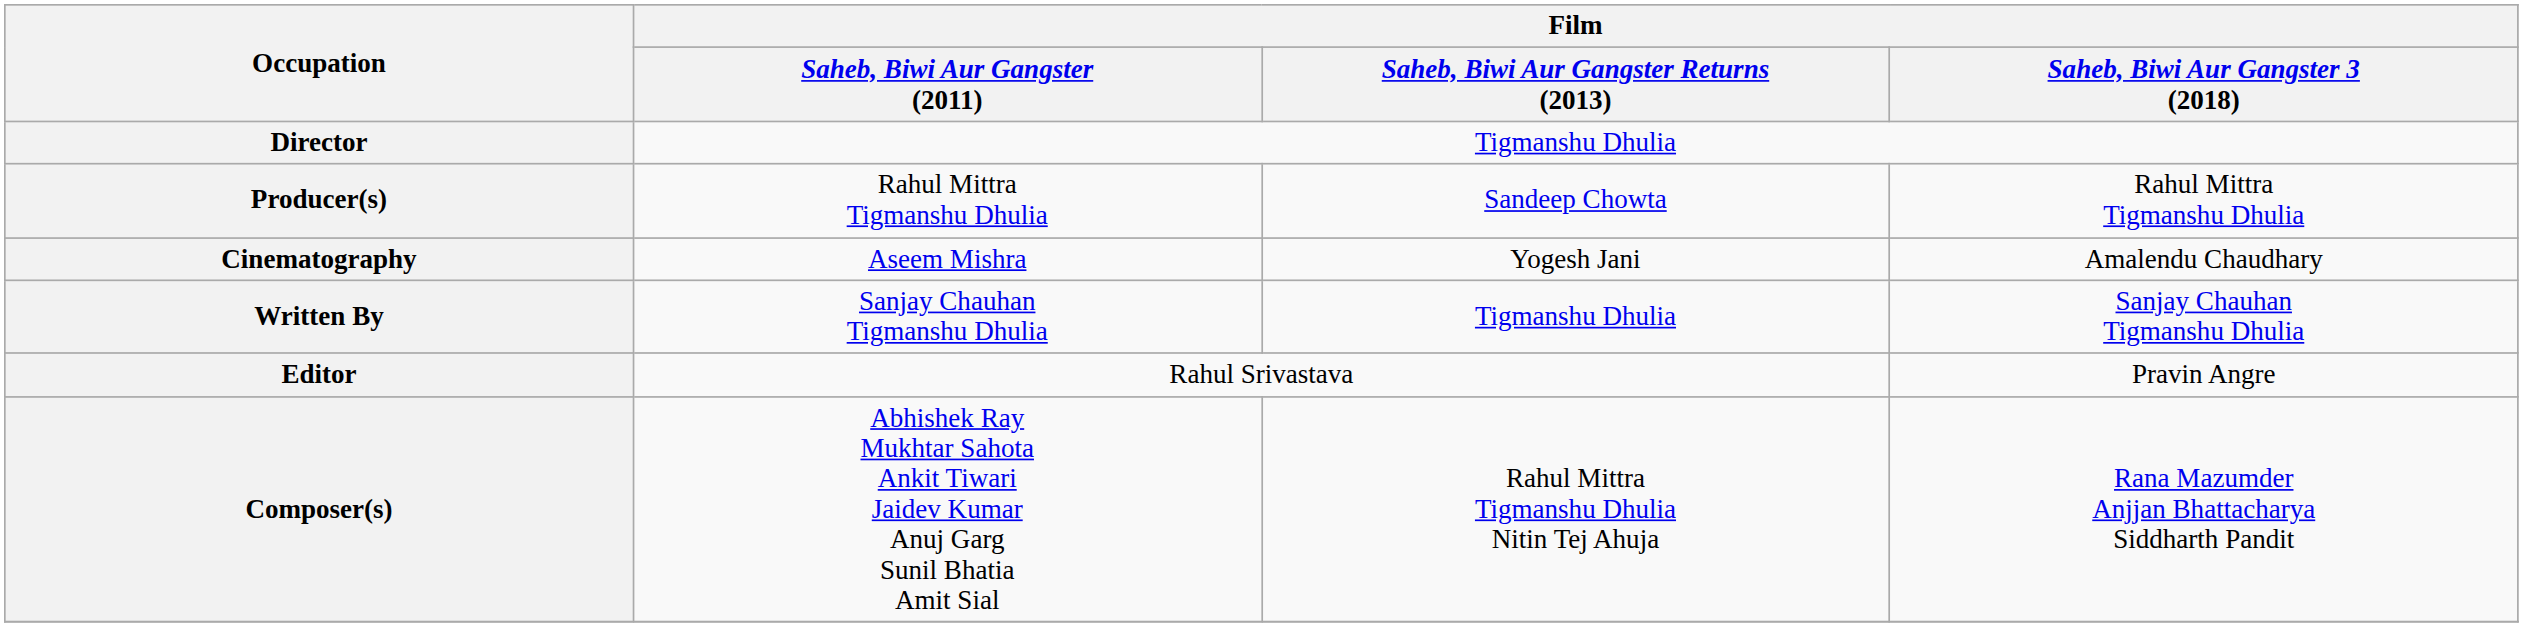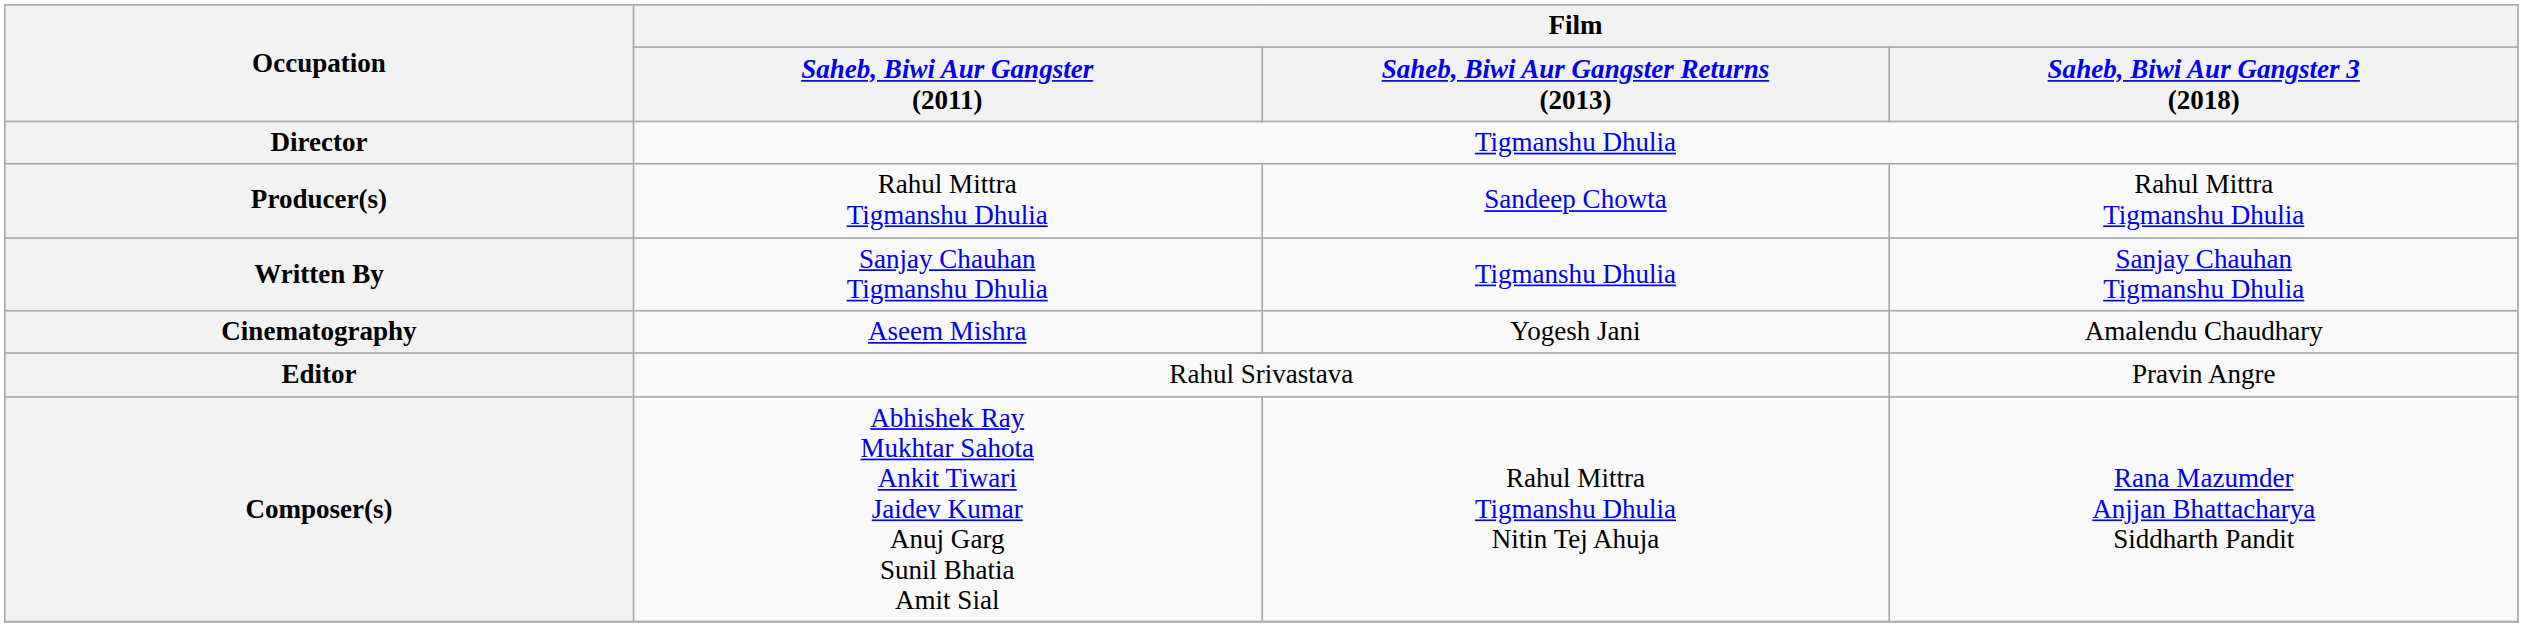rows swapped: Written By <-> Cinematography
